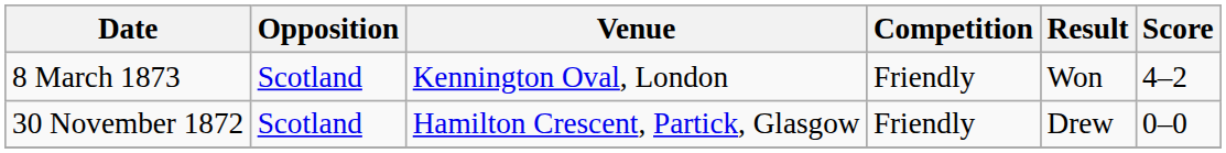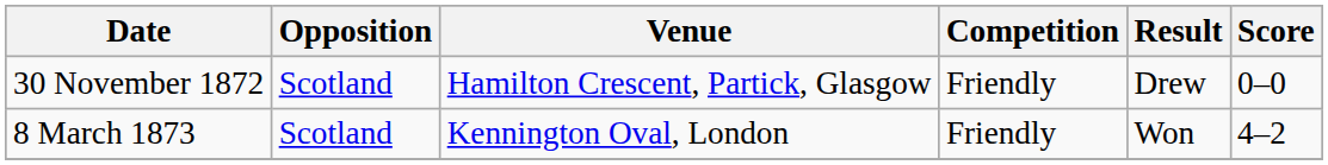rows swapped: 30 November 1872 <-> 8 March 1873
